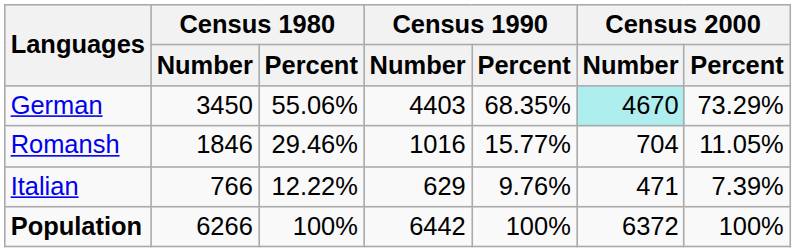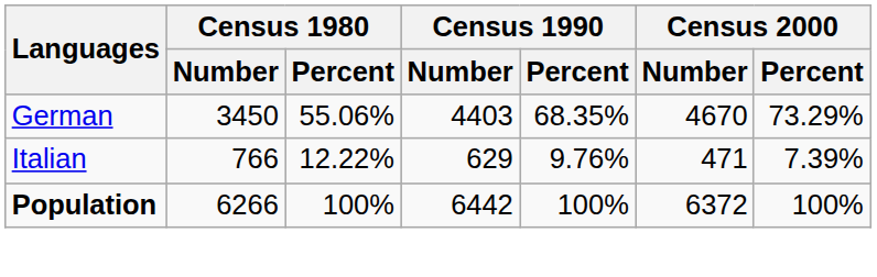German | Census 2000 / Number: paleturquoise background -> no background
- row: Romansh | 1846 | 29.46% | 1016 | 15.77% | 704 | 11.05%
